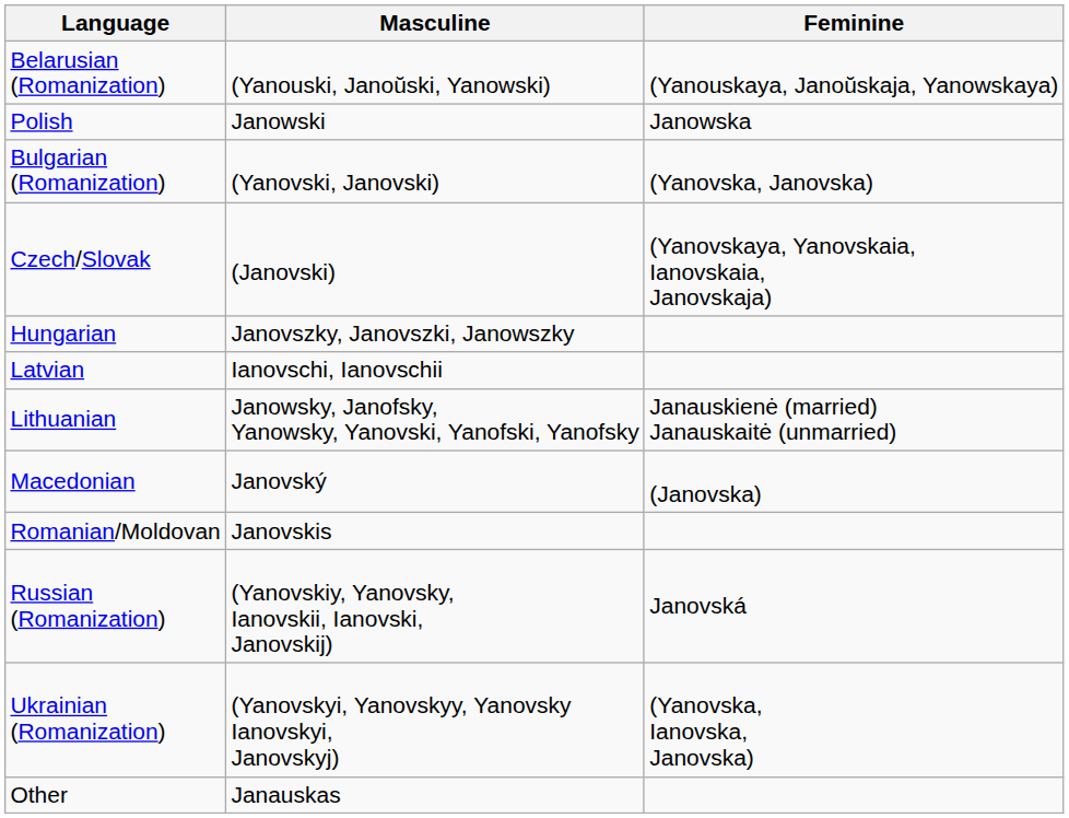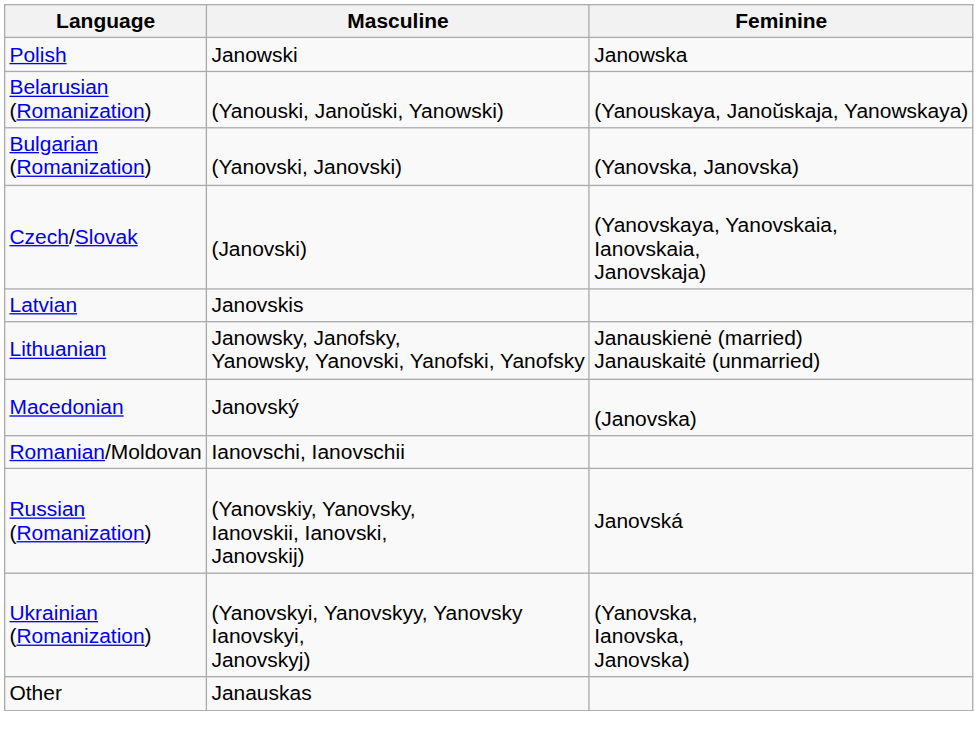rows swapped: Polish <-> Belarusian (Romanization)
- row: Hungarian | Janovszky, Janovszki, Janowszky
Latvian | Masculine: Ianovschi, Ianovschii -> Janovskis
Romanian/Moldovan | Masculine: Janovskis -> Ianovschi, Ianovschii
